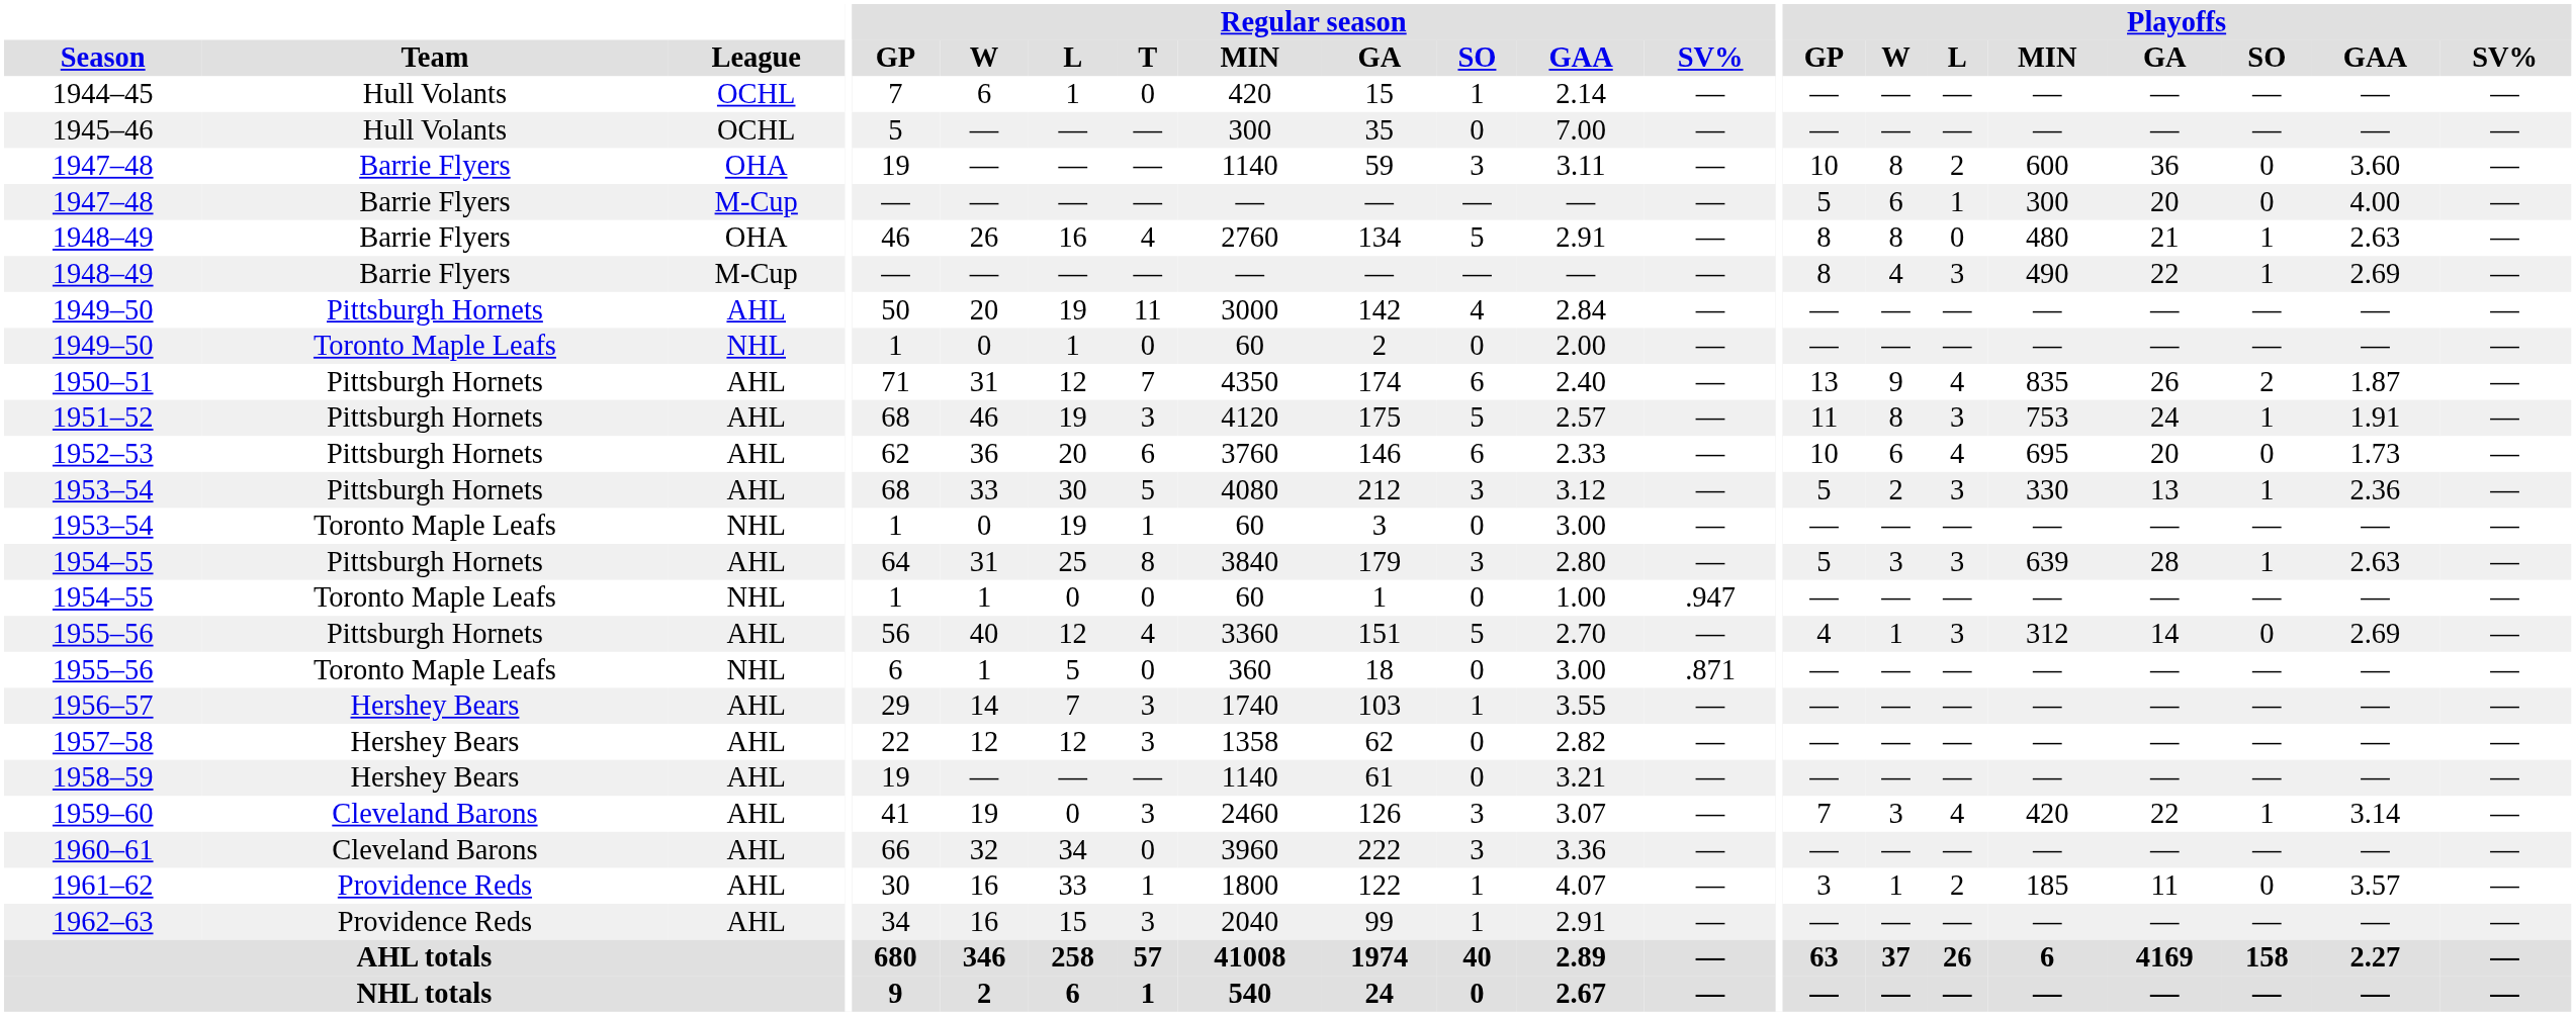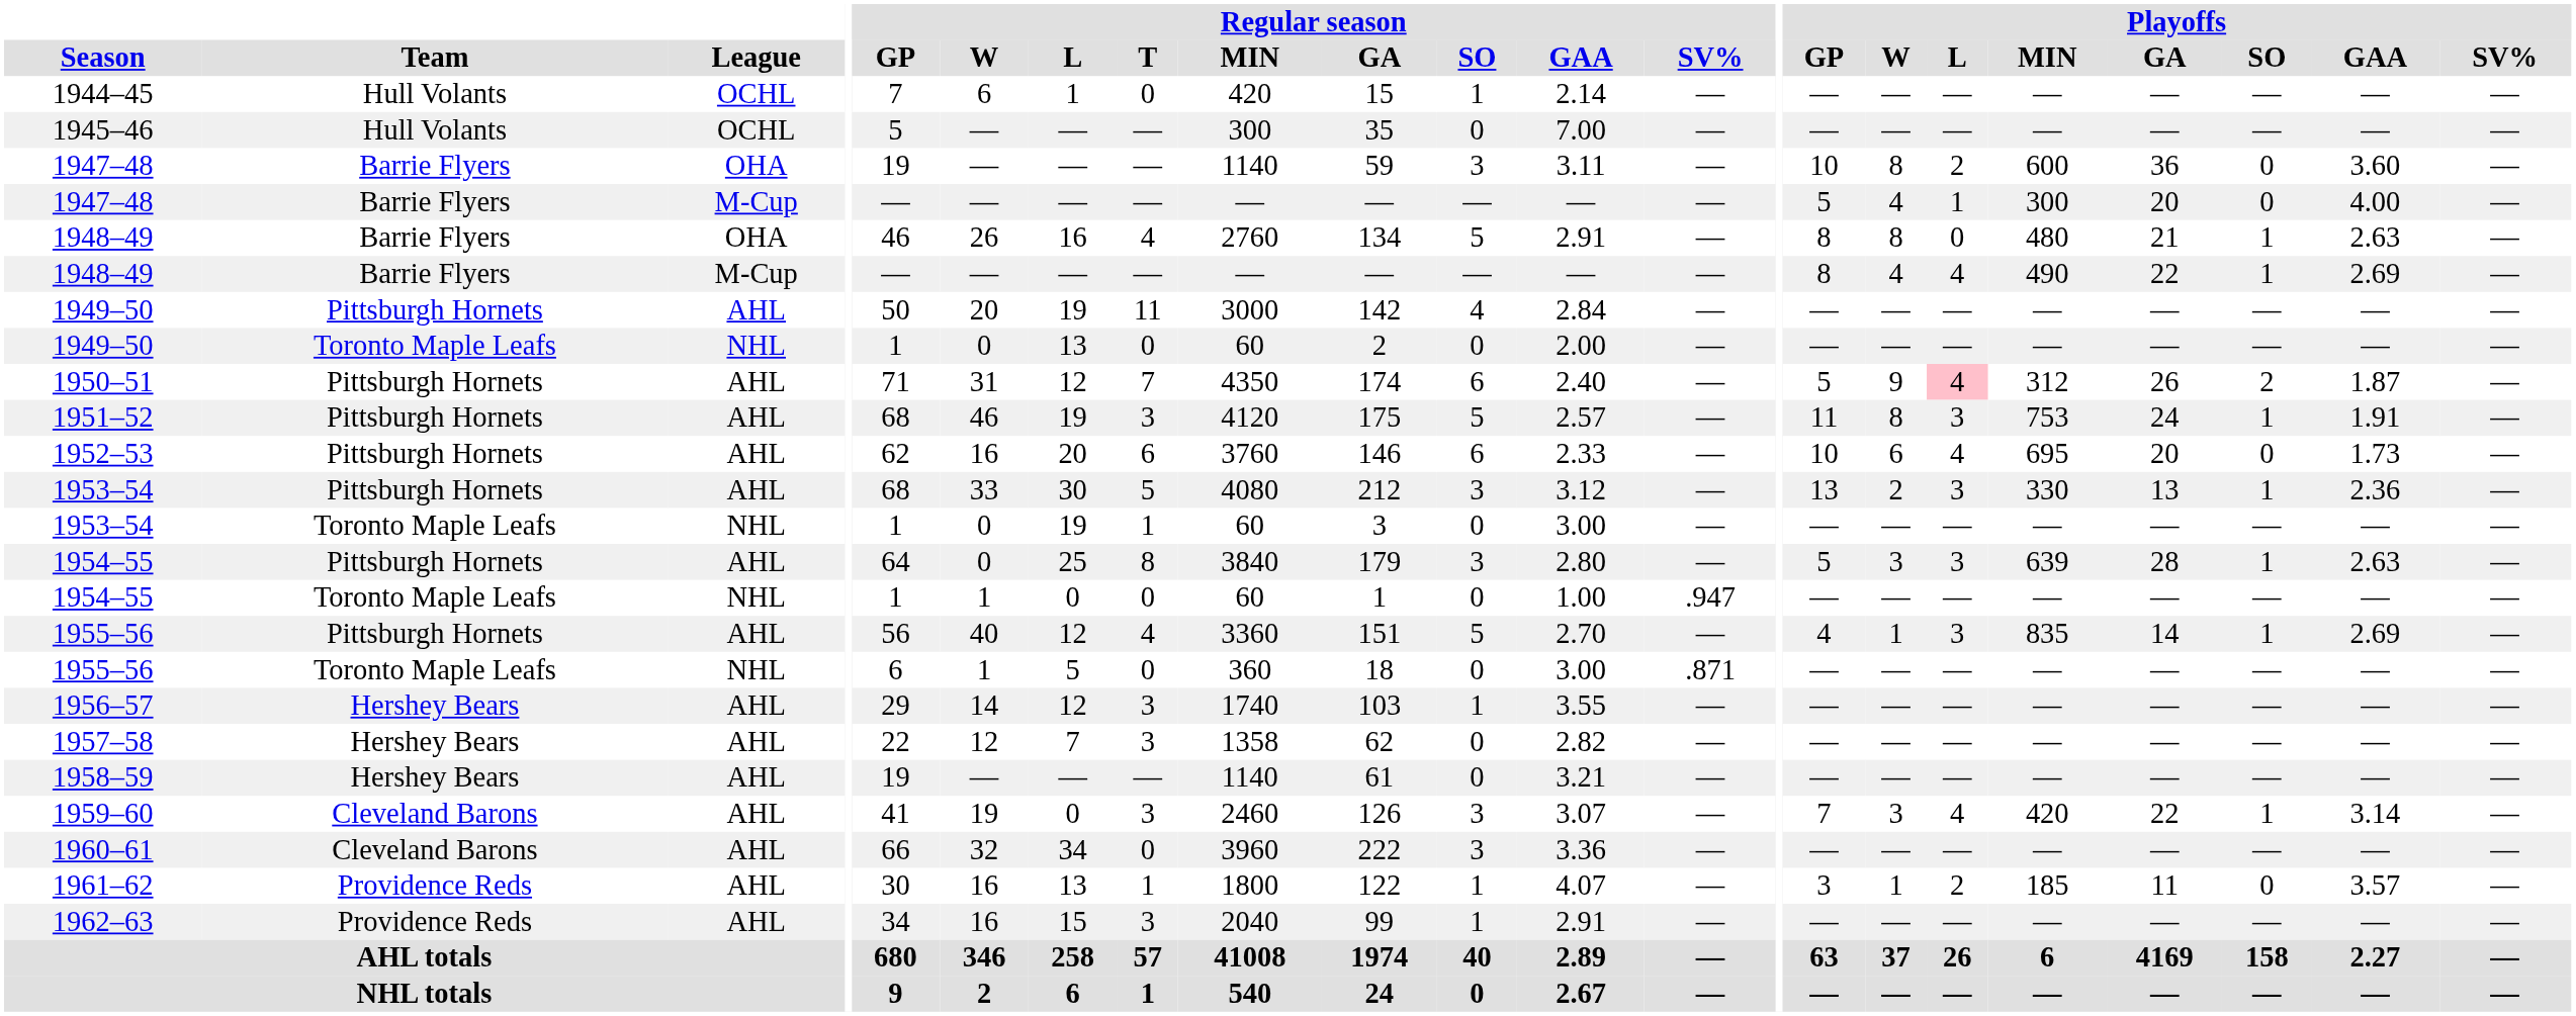1947–48 / M-Cup | Playoffs / W: 6 -> 4
1948–49 / M-Cup | Playoffs / L: 3 -> 4
1949–50 / NHL | Regular season / L: 1 -> 13
1950–51 | Playoffs / GP: 13 -> 5
1950–51 | Playoffs / L: no background -> pink background
1950–51 | Playoffs / MIN: 835 -> 312
1952–53 | Regular season / W: 36 -> 16
1953–54 / AHL | Playoffs / GP: 5 -> 13
1954–55 / AHL | Regular season / W: 31 -> 0
1955–56 / AHL | Playoffs / MIN: 312 -> 835
1955–56 / AHL | Playoffs / SO: 0 -> 1
1956–57 | Regular season / L: 7 -> 12
1957–58 | Regular season / L: 12 -> 7
1961–62 | Regular season / L: 33 -> 13
